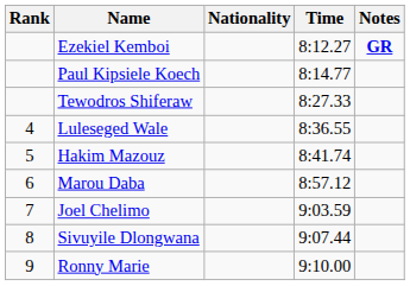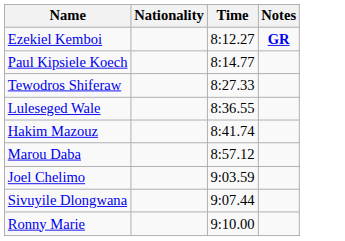- column: Rank | 4 | 5 | 6 | 7 | 8 | 9
